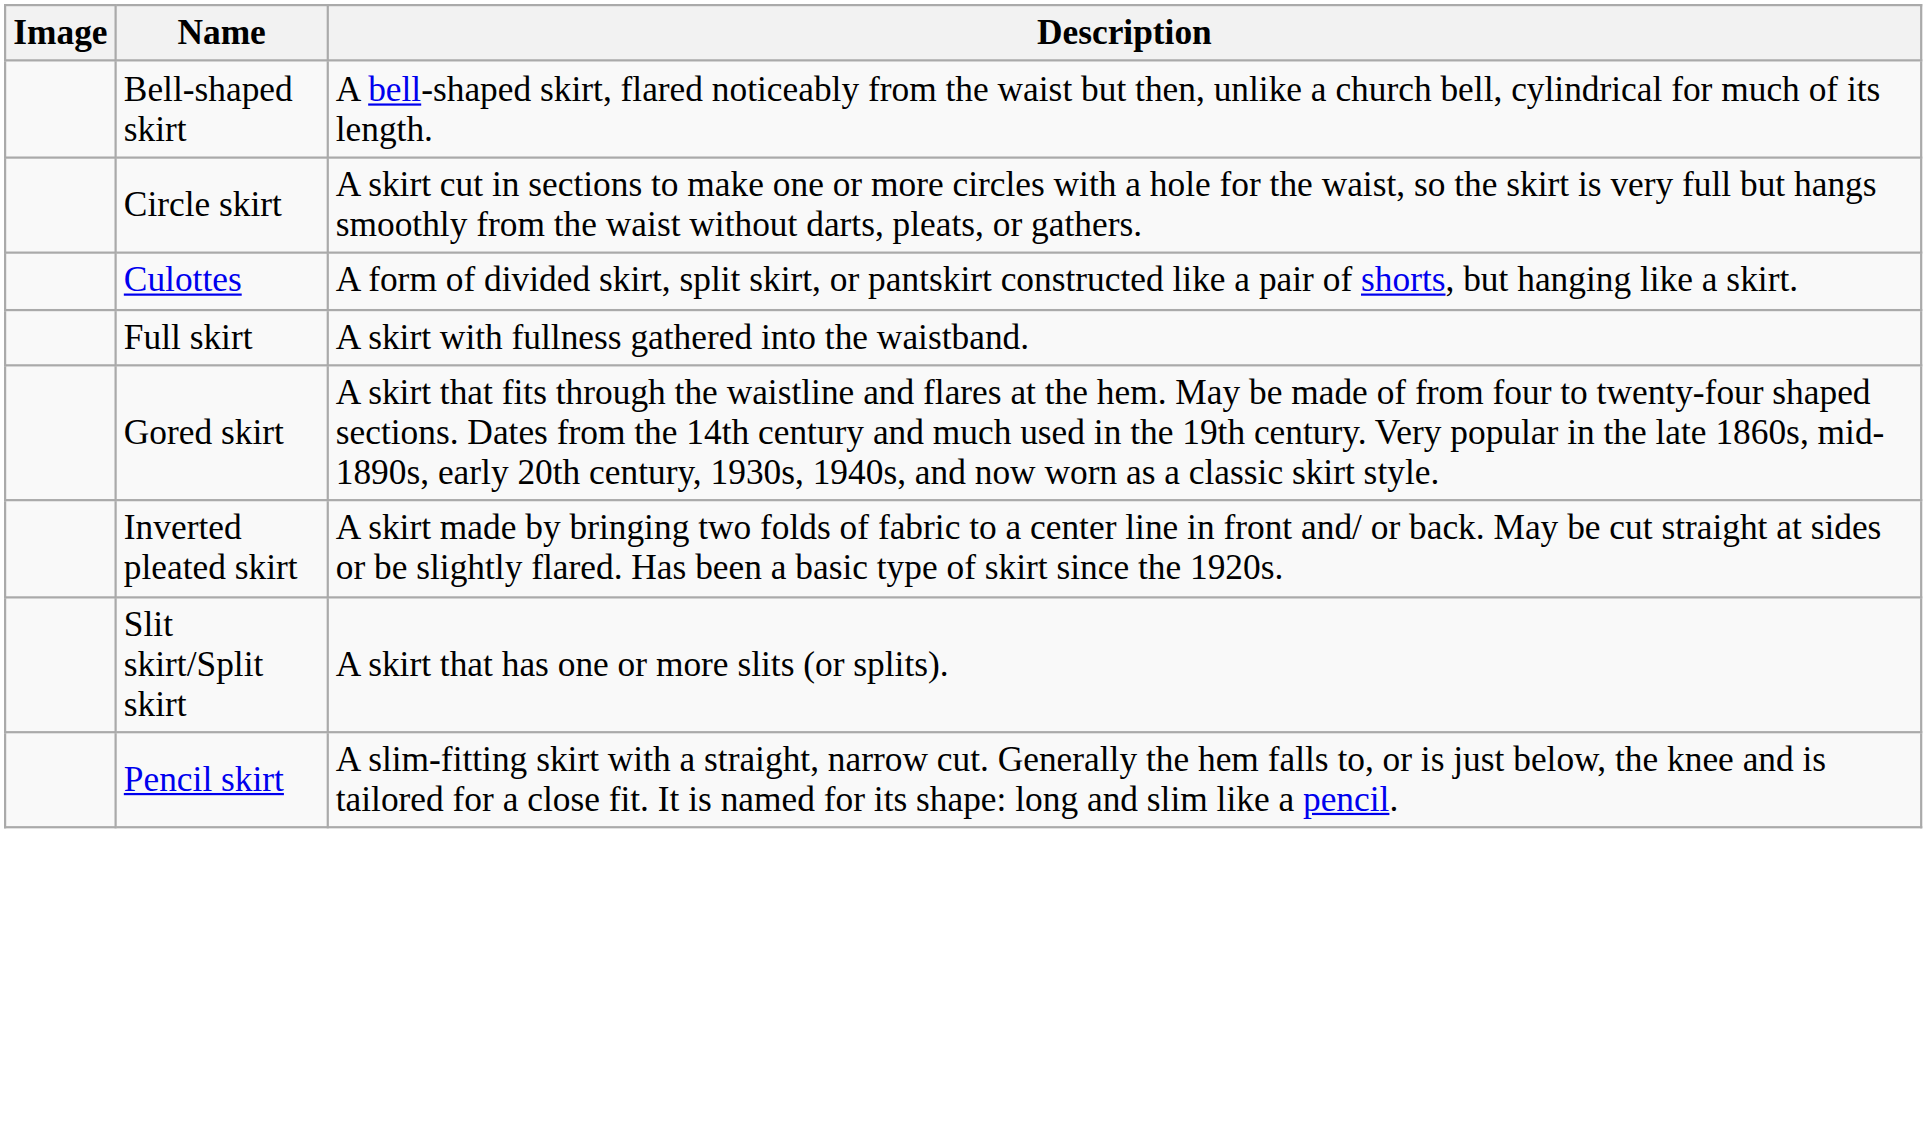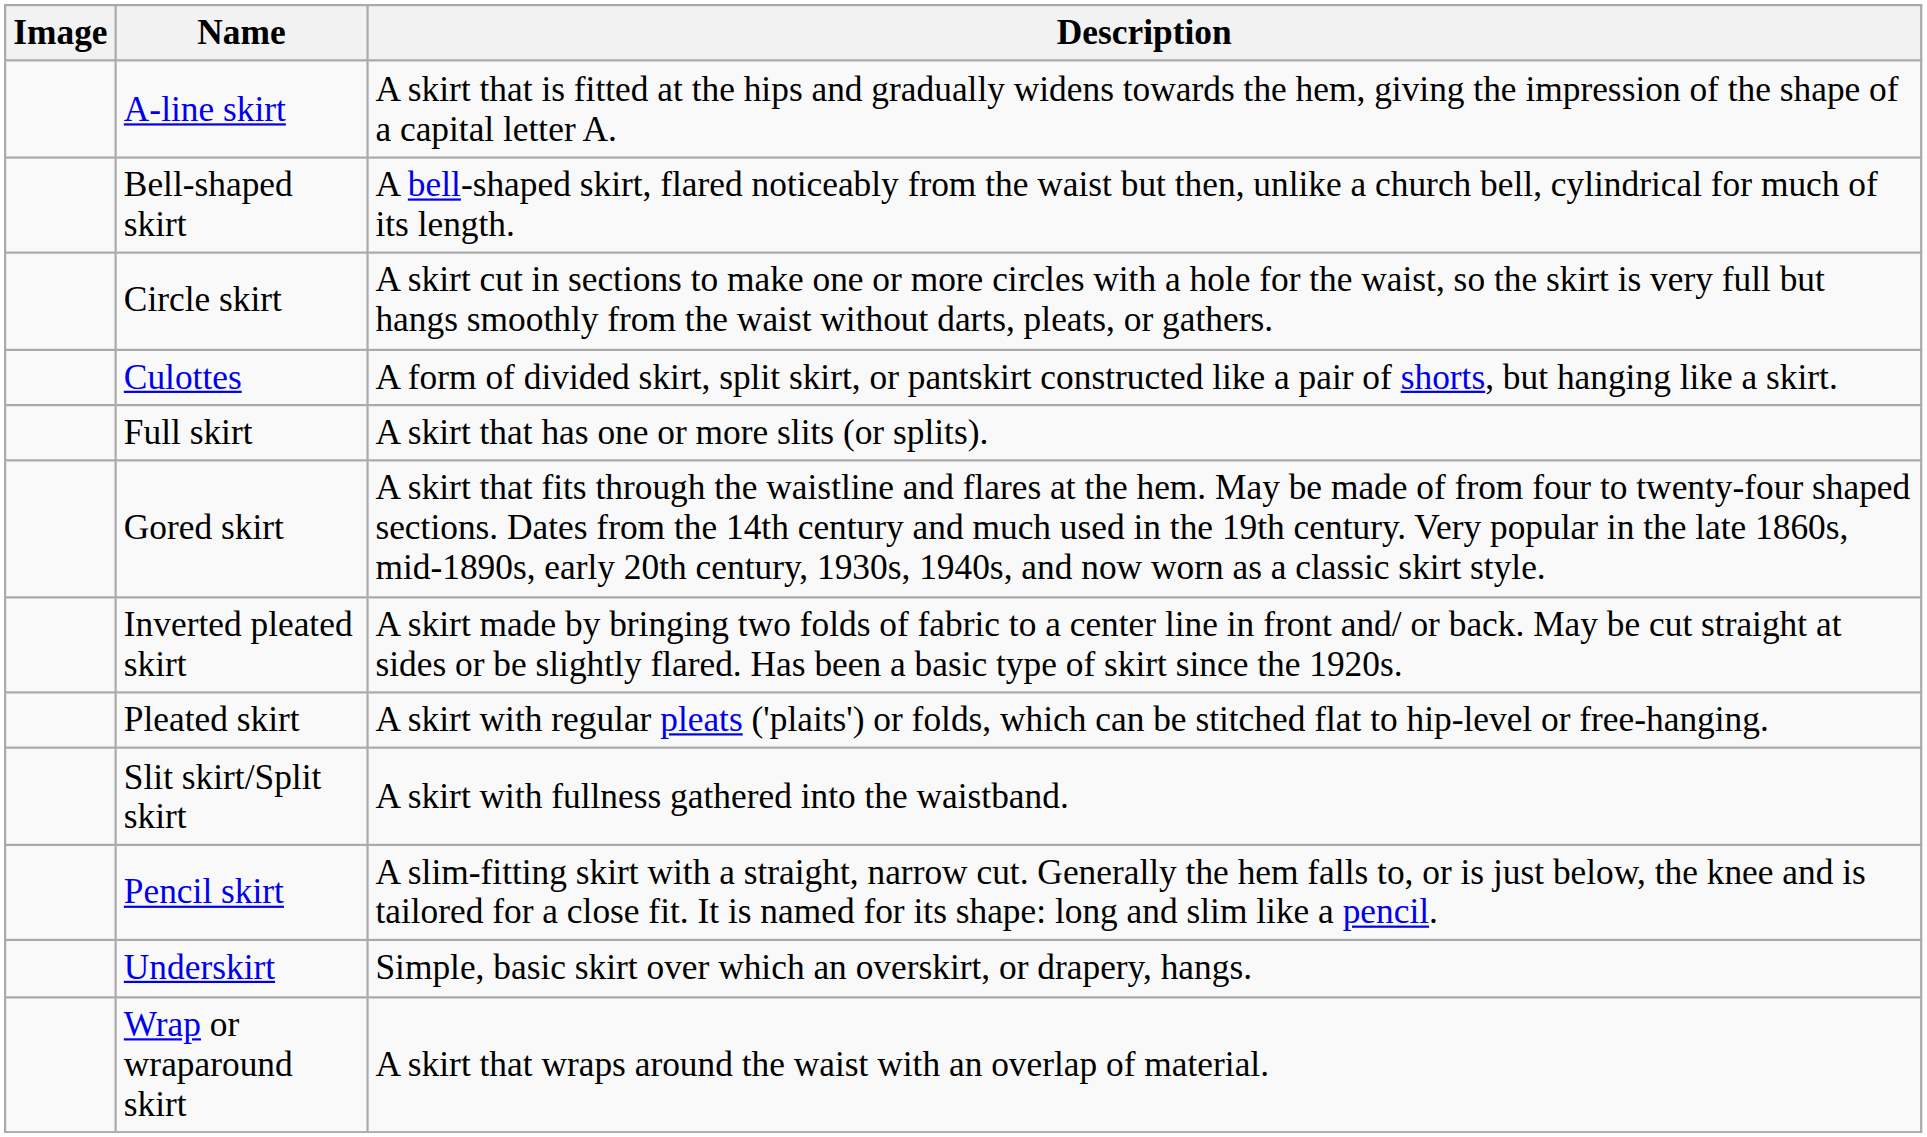+ row: A-line skirt | A skirt that is fitted at the hips and gradually widens towards the hem, giving the impression of the shape of a capital letter A.
Full skirt | Description: A skirt with fullness gathered into the waistband. -> A skirt that has one or more slits (or splits).
+ row: Pleated skirt | A skirt with regular pleats ('plaits') or folds, which can be stitched flat to hip-level or free-hanging.
Slit skirt/Split skirt | Description: A skirt that has one or more slits (or splits). -> A skirt with fullness gathered into the waistband.
+ row: Underskirt | Simple, basic skirt over which an overskirt, or drapery, hangs.
+ row: Wrap or wraparound skirt | A skirt that wraps around the waist with an overlap of material.
